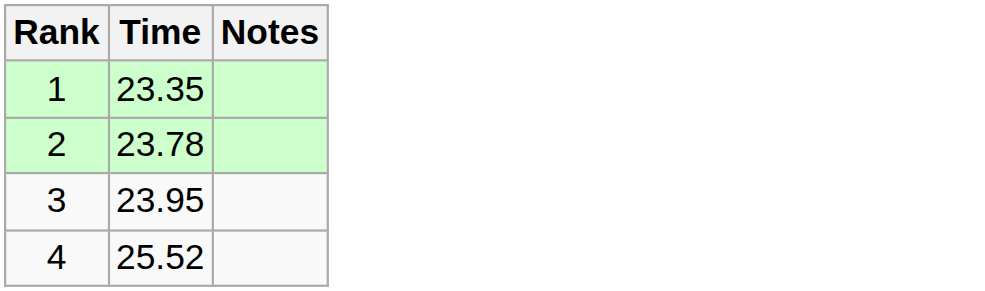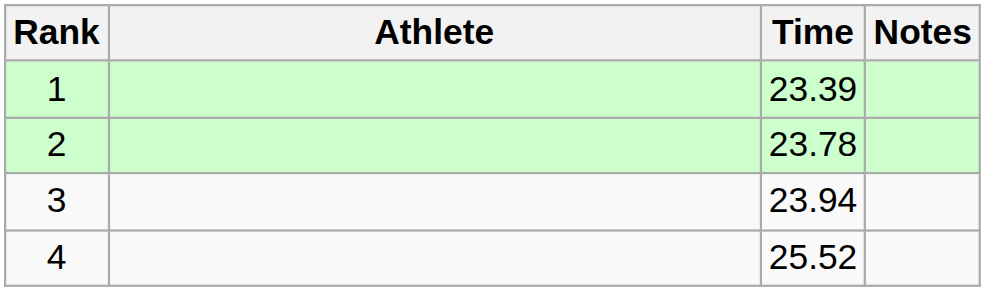+ column: Athlete
1 | Time: 23.35 -> 23.39
3 | Time: 23.95 -> 23.94
